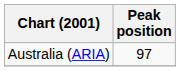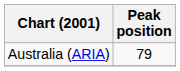Australia (ARIA) | Peak position: 97 -> 79
